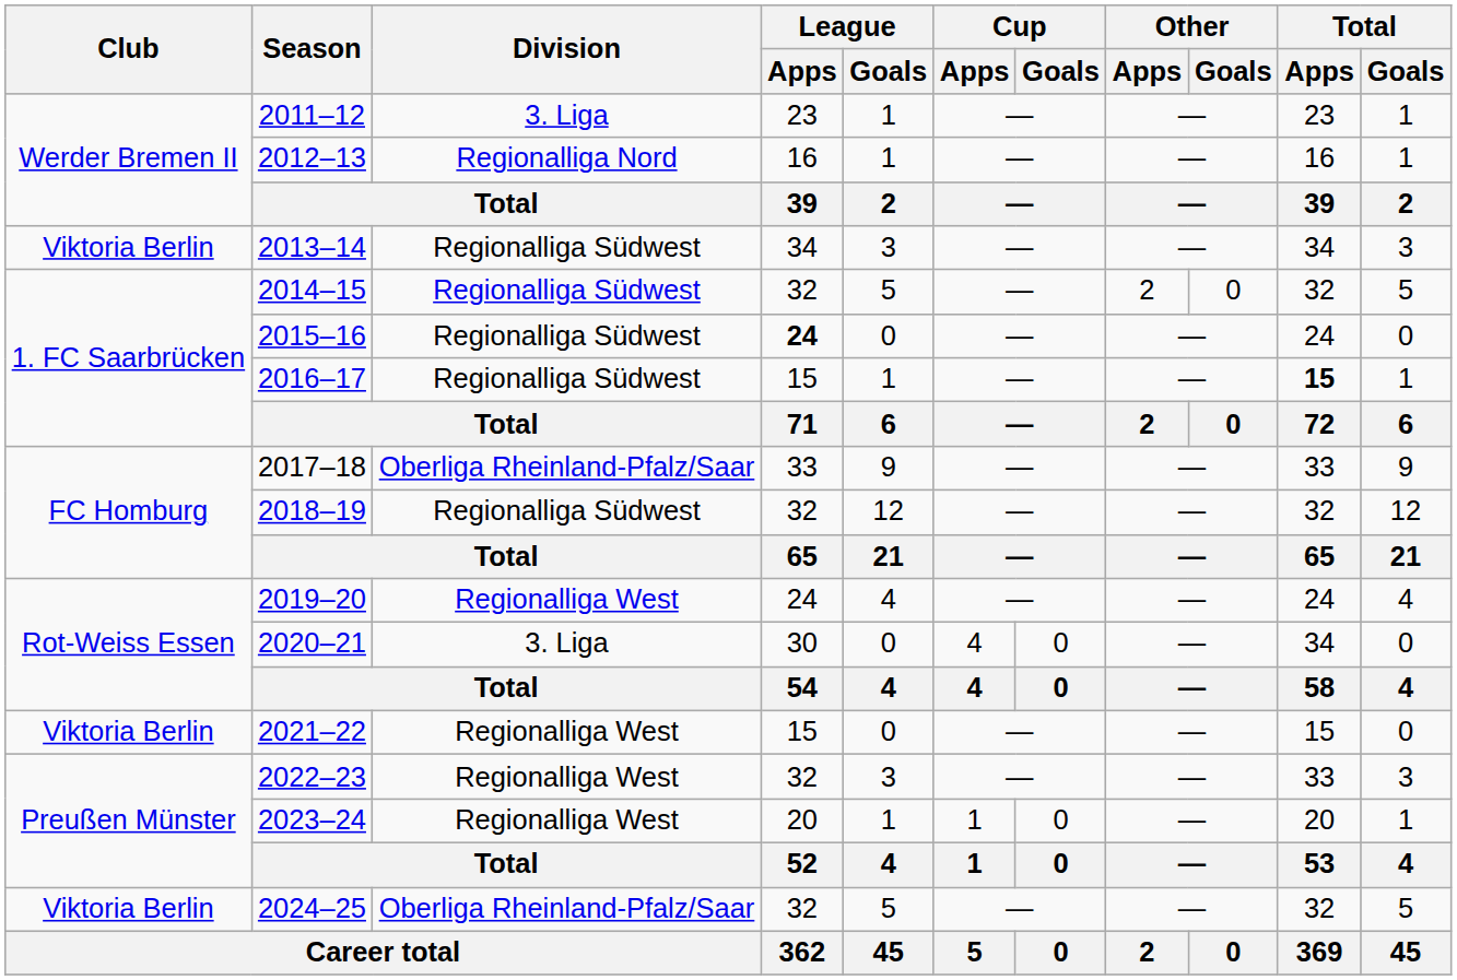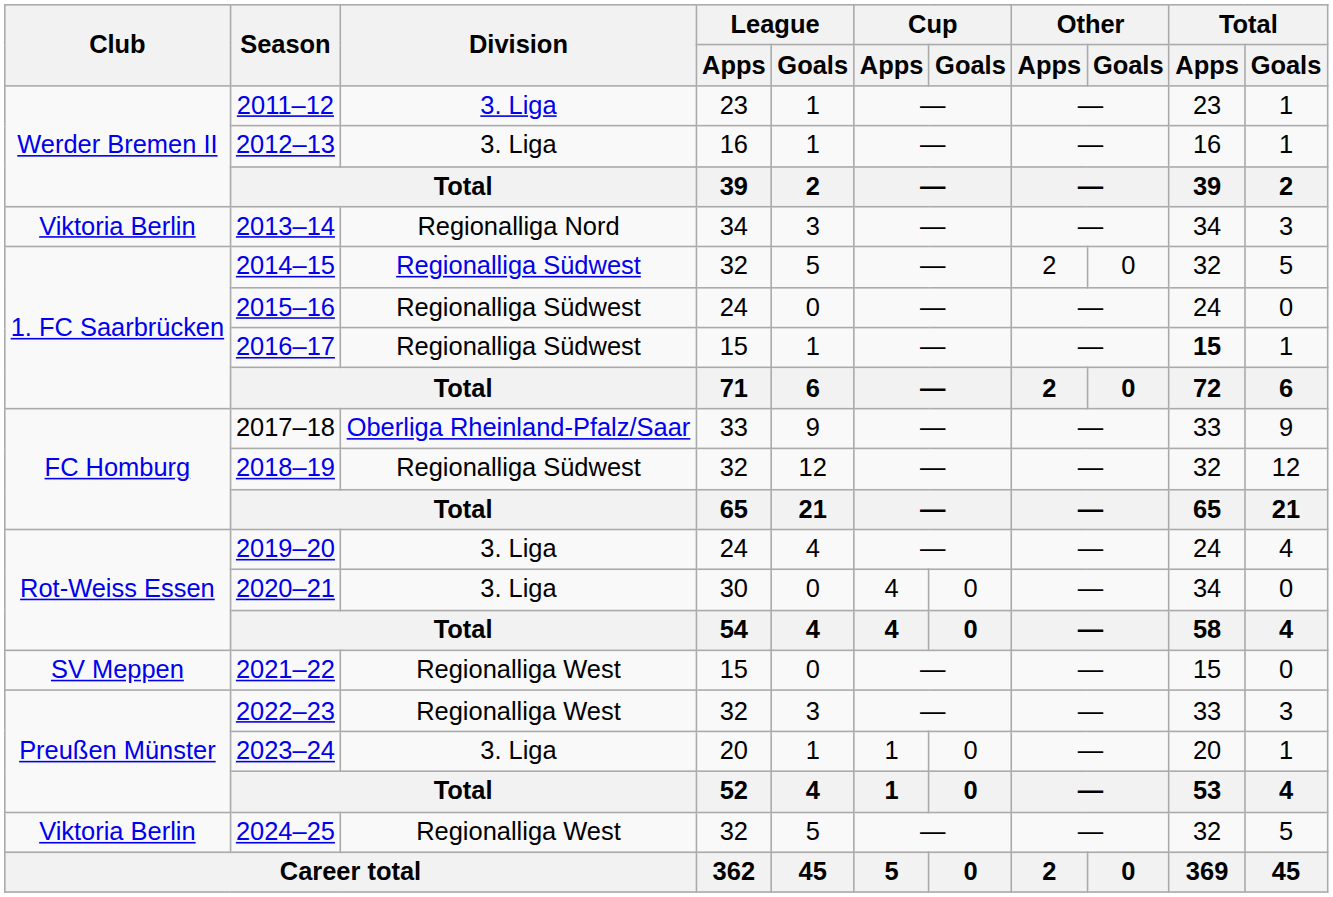2012–13 | Division: Regionalliga Nord -> 3. Liga
2013–14 | Division: Regionalliga Südwest -> Regionalliga Nord
2015–16 | League / Apps: bold -> normal
2019–20 | Division: Regionalliga West -> 3. Liga
2021–22 | Club: Viktoria Berlin -> SV Meppen
2023–24 | Division: Regionalliga West -> 3. Liga
2024–25 | Division: Oberliga Rheinland-Pfalz/Saar -> Regionalliga West
